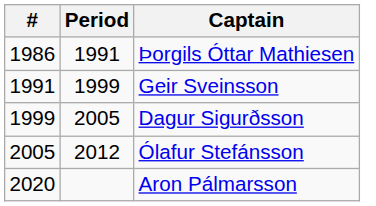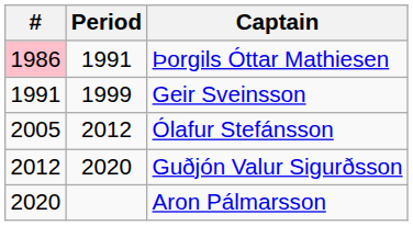Þorgils Óttar Mathiesen | #: no background -> pink background
- row: 1999 | 2005 | Dagur Sigurðsson
+ row: 2012 | 2020 | Guðjón Valur Sigurðsson
